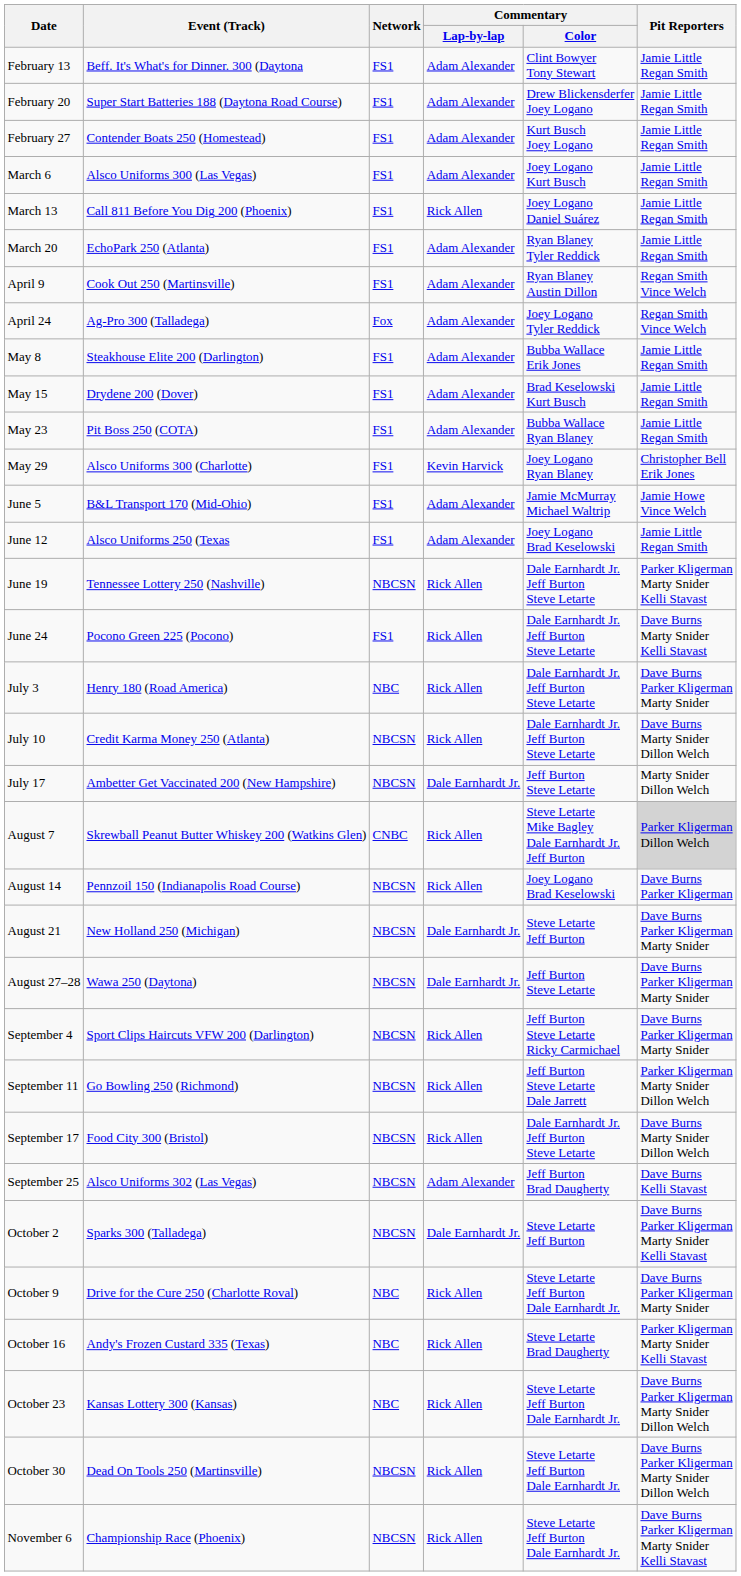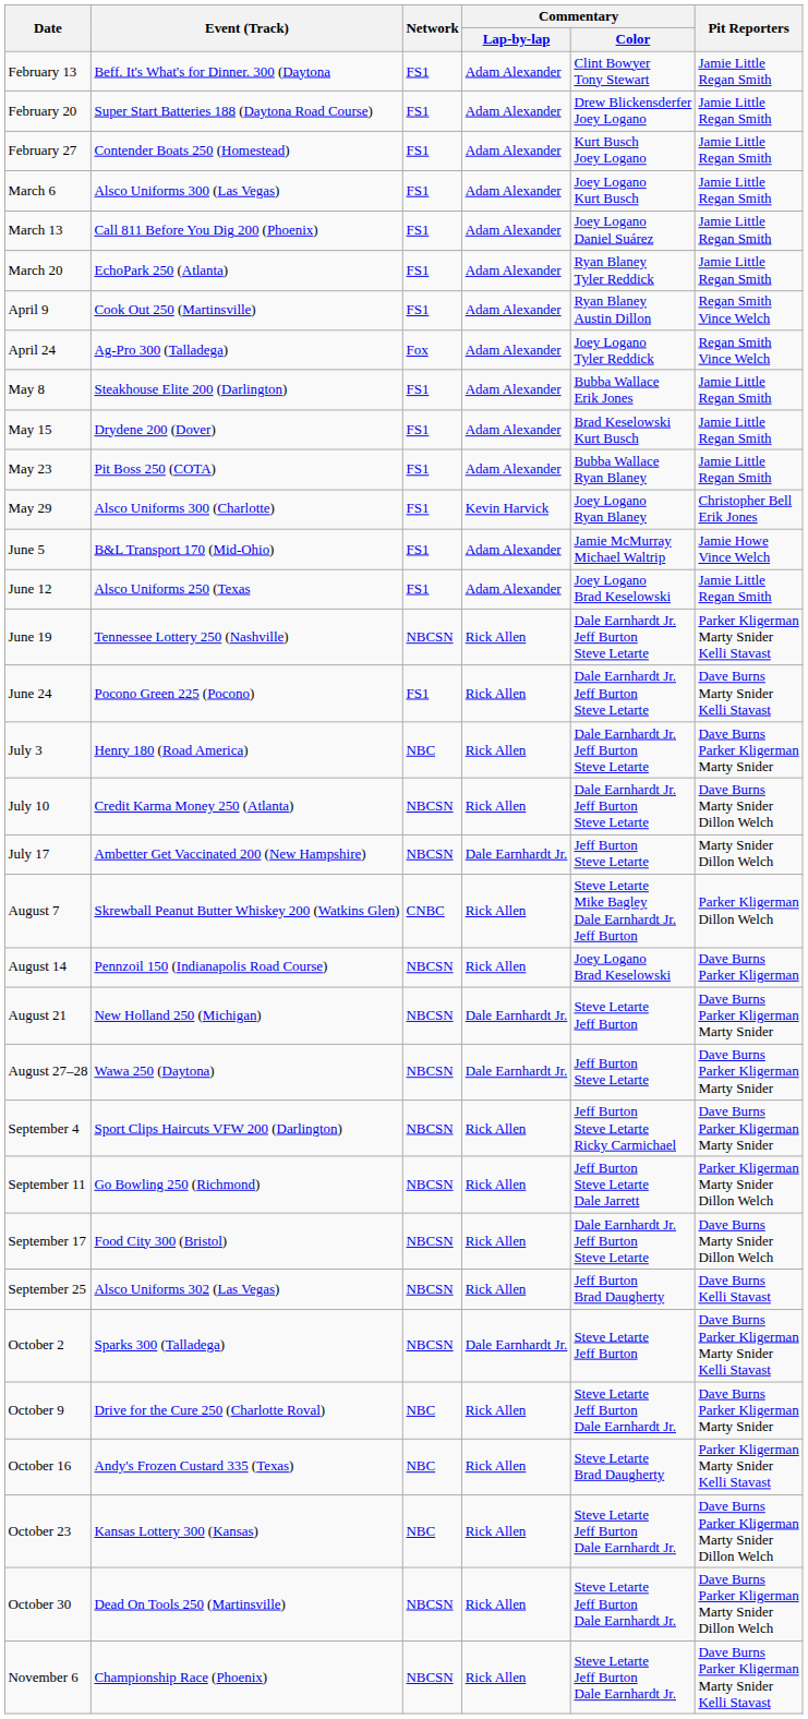March 13 | Commentary / Lap-by-lap: Rick Allen -> Adam Alexander
August 7 | Pit Reporters: lightgrey background -> no background
September 25 | Commentary / Lap-by-lap: Adam Alexander -> Rick Allen
